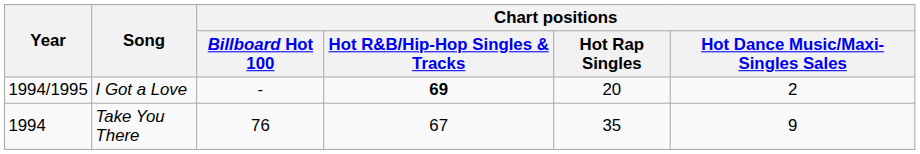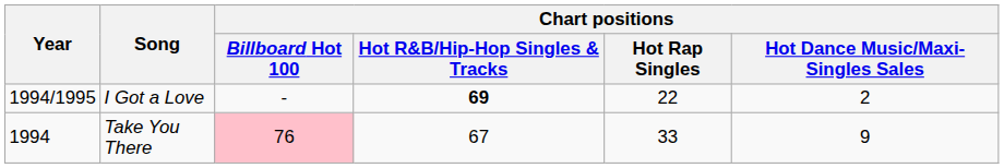I Got a Love | Chart positions / Hot Rap Singles: 20 -> 22
Take You There | Chart positions / Billboard Hot 100: no background -> pink background
Take You There | Chart positions / Hot Rap Singles: 35 -> 33
